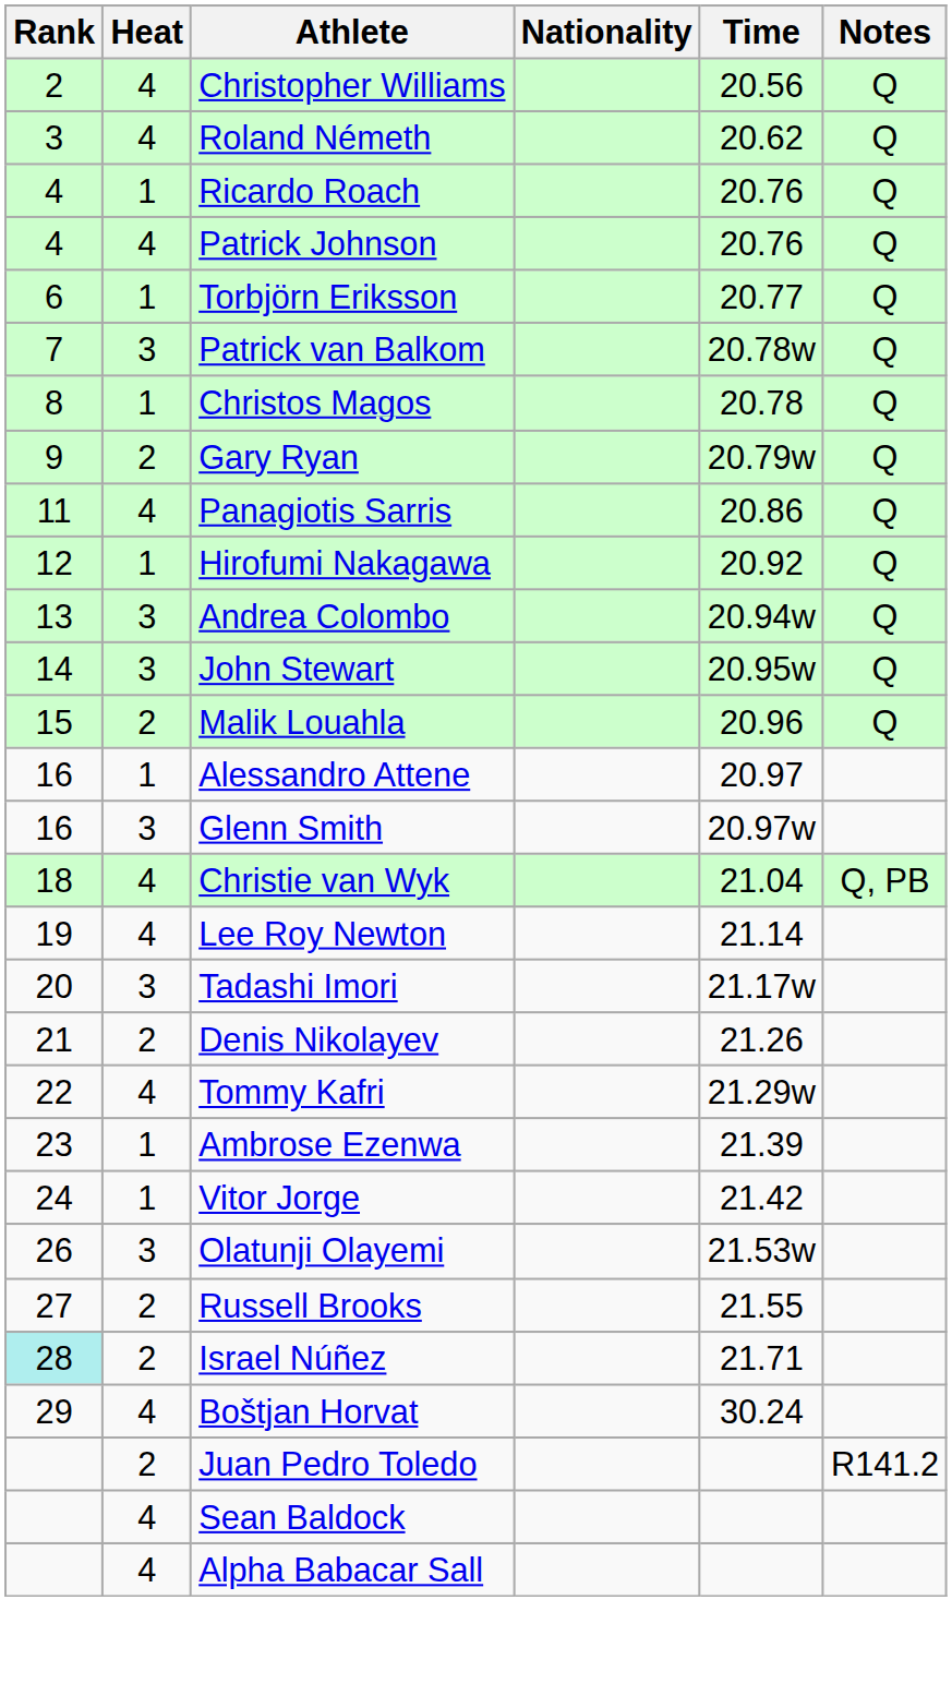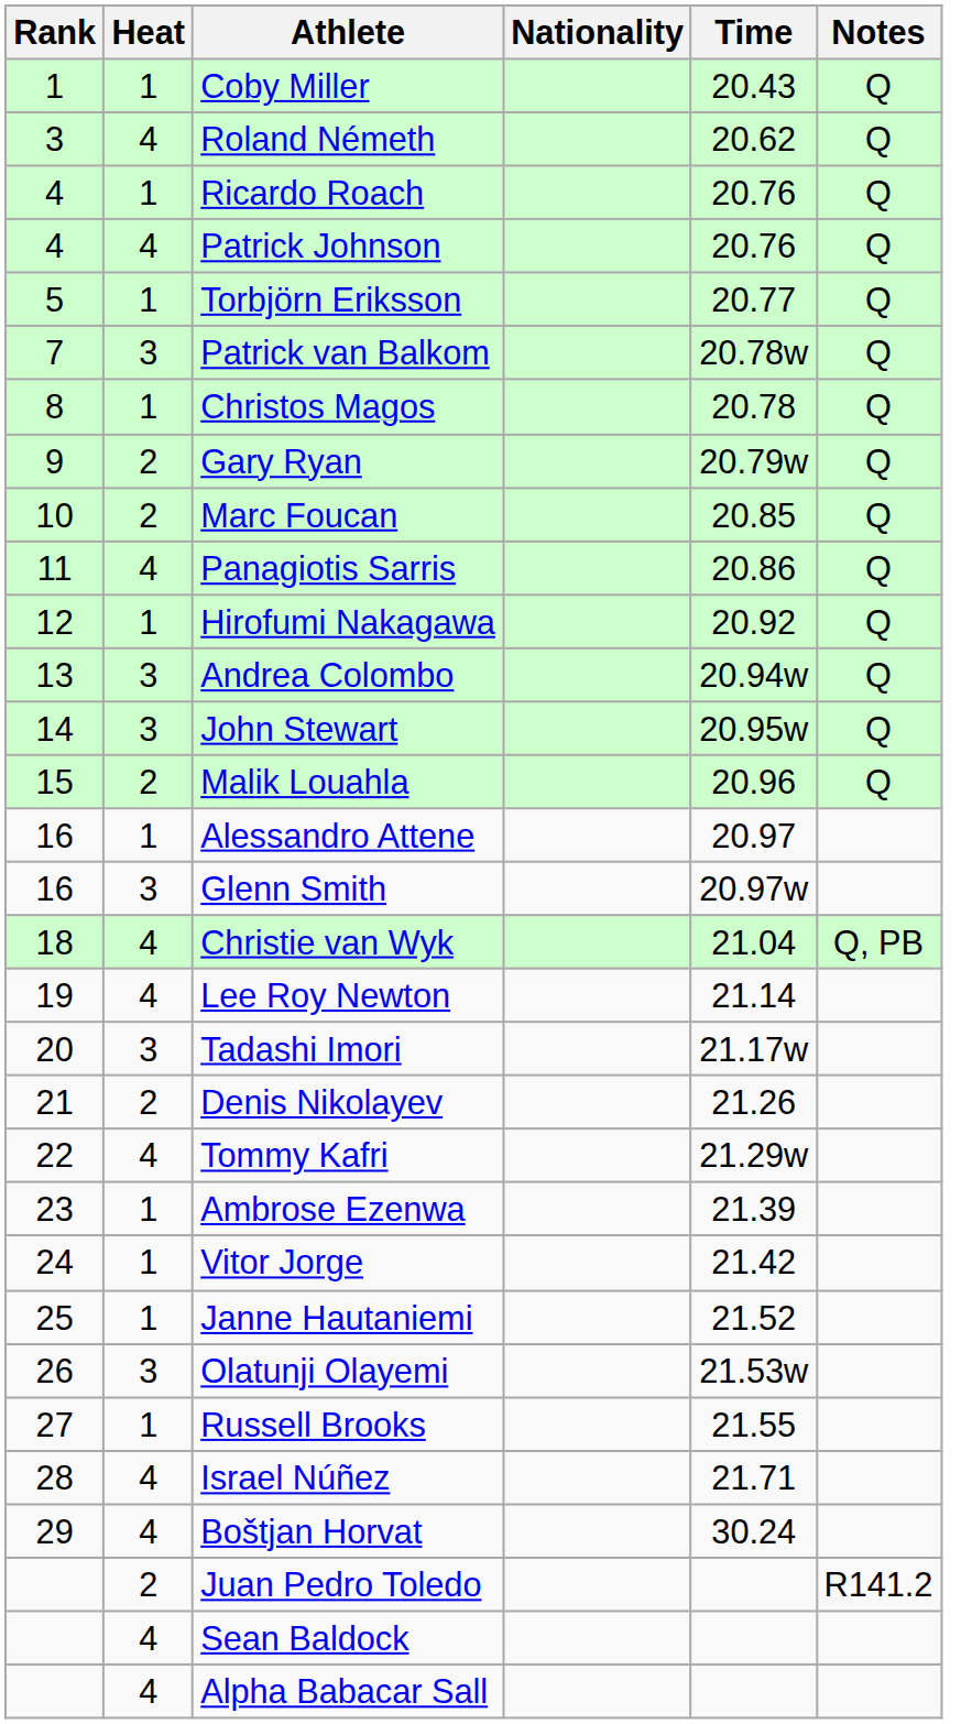+ row: 1 | 1 | Coby Miller | 20.43 | Q
- row: 2 | 4 | Christopher Williams | 20.56 | Q
Torbjörn Eriksson | Rank: 6 -> 5
+ row: 10 | 2 | Marc Foucan | 20.85 | Q
+ row: 25 | 1 | Janne Hautaniemi | 21.52
Russell Brooks | Heat: 2 -> 1
Israel Núñez | Rank: paleturquoise background -> no background
Israel Núñez | Heat: 2 -> 4
